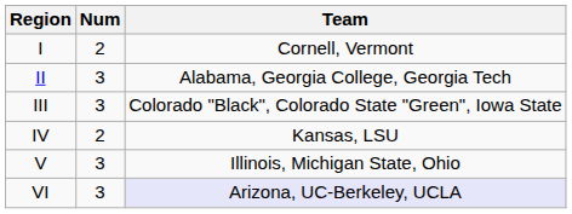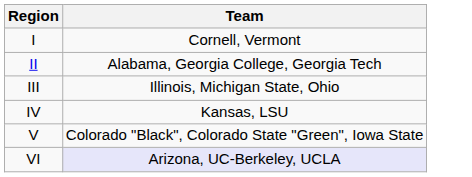- column: Num | 2 | 3 | 3 | 2 | 3 | 3
III | Team: Colorado "Black", Colorado State "Green", Iowa State -> Illinois, Michigan State, Ohio
V | Team: Illinois, Michigan State, Ohio -> Colorado "Black", Colorado State "Green", Iowa State
